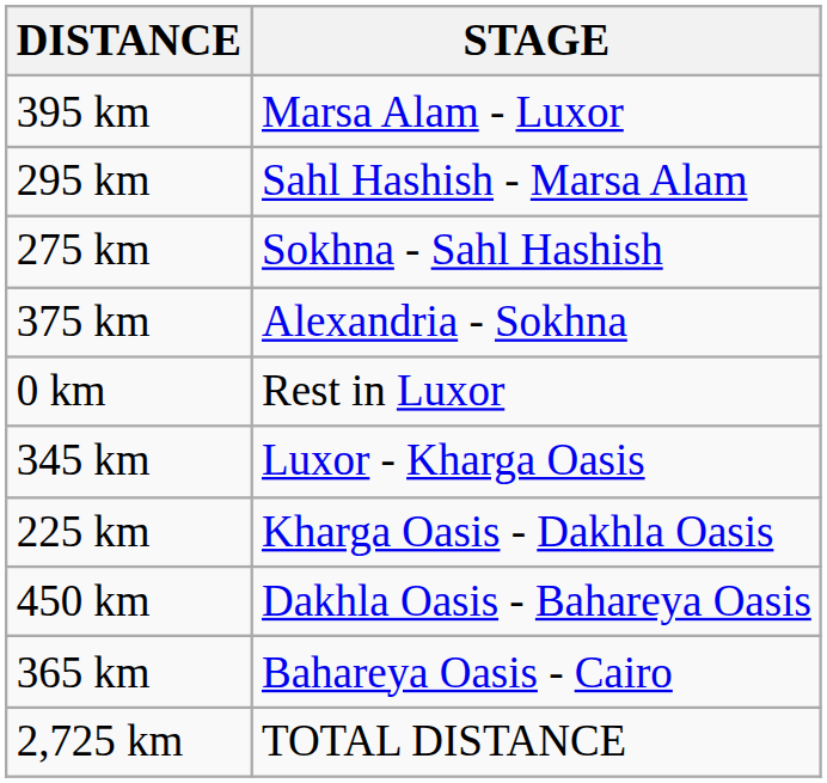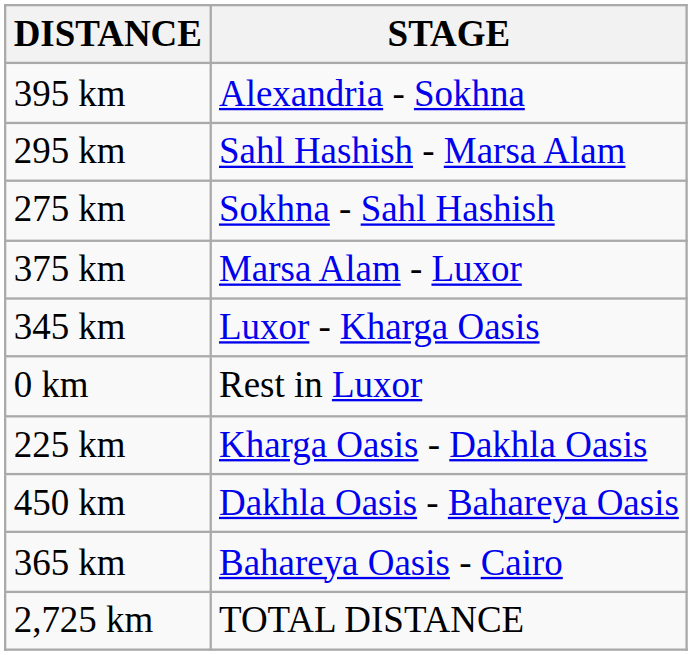395 km | STAGE: Marsa Alam - Luxor -> Alexandria - Sokhna
375 km | STAGE: Alexandria - Sokhna -> Marsa Alam - Luxor
rows swapped: 0 km <-> 345 km
